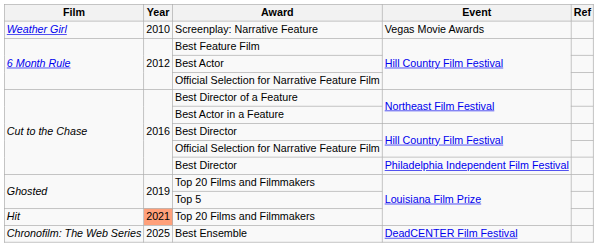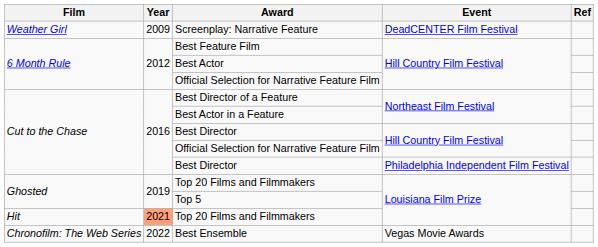Screenplay: Narrative Feature | Year: 2010 -> 2009
Screenplay: Narrative Feature | Event: Vegas Movie Awards -> DeadCENTER Film Festival
Best Ensemble | Year: 2025 -> 2022
Best Ensemble | Event: DeadCENTER Film Festival -> Vegas Movie Awards
